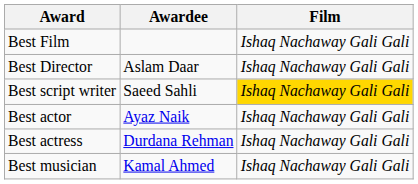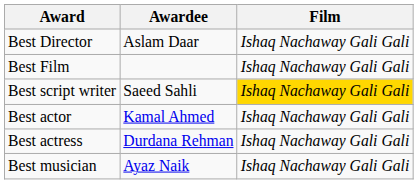rows swapped: Best Film <-> Best Director
Best actor | Awardee: Ayaz Naik -> Kamal Ahmed
Best musician | Awardee: Kamal Ahmed -> Ayaz Naik
